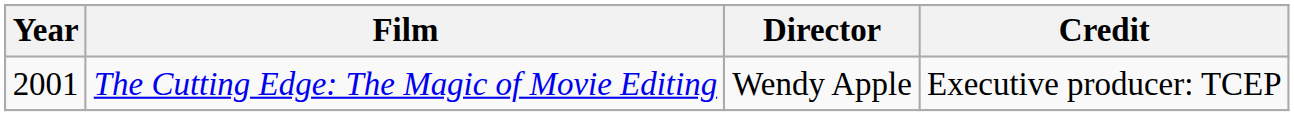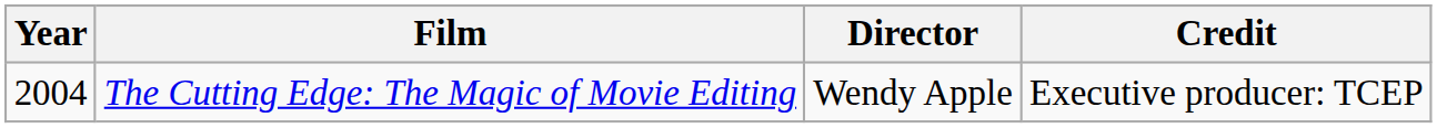The Cutting Edge: The Magic of Movie Editing | Year: 2001 -> 2004
